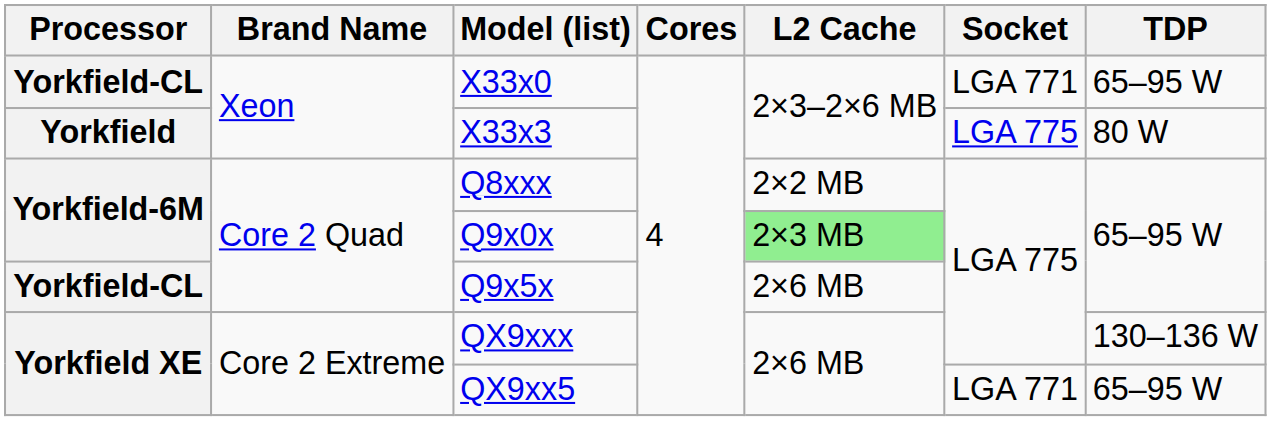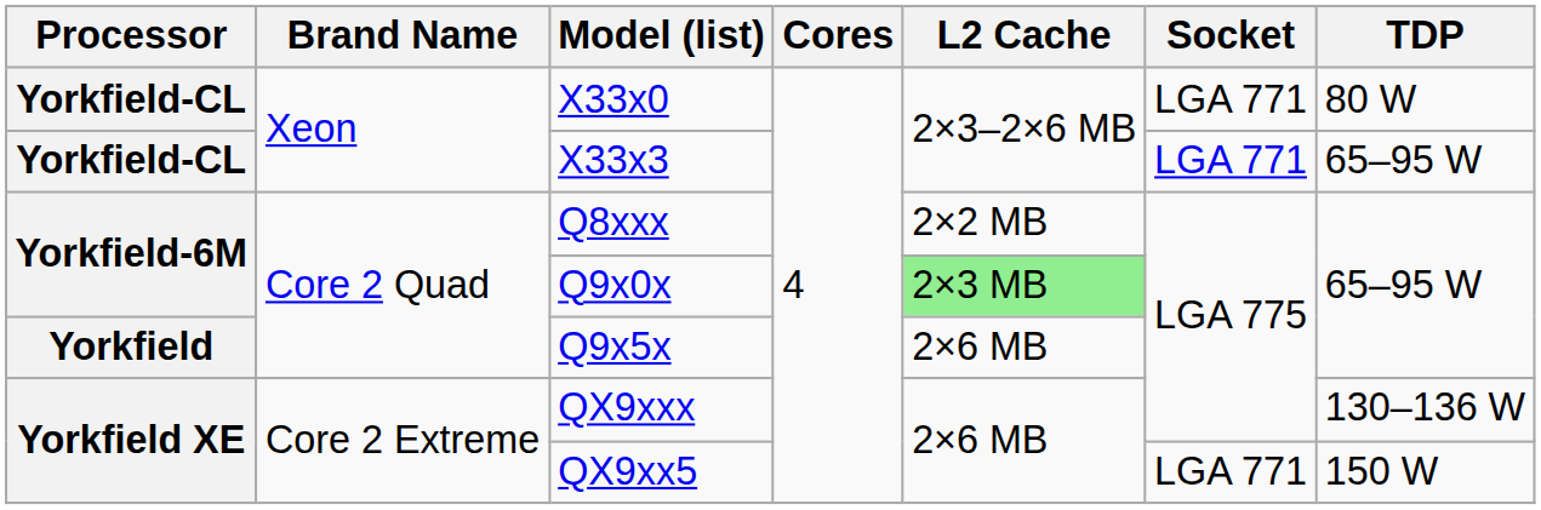X33x0 | TDP: 65–95 W -> 80 W
X33x3 | Processor: Yorkfield -> Yorkfield-CL
X33x3 | Socket: LGA 775 -> LGA 771
X33x3 | TDP: 80 W -> 65–95 W
Q9x5x | Processor: Yorkfield-CL -> Yorkfield
QX9xx5 | TDP: 65–95 W -> 150 W
